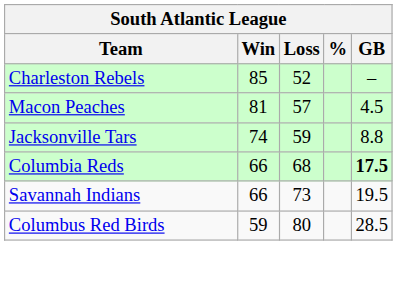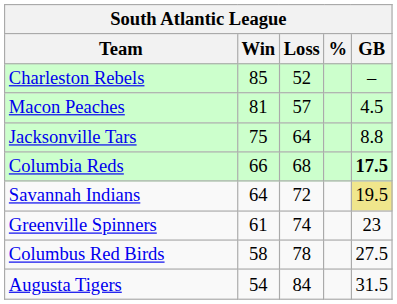Jacksonville Tars | Win: 74 -> 75
Jacksonville Tars | Loss: 59 -> 64
Savannah Indians | Win: 66 -> 64
Savannah Indians | Loss: 73 -> 72
Savannah Indians | GB: no background -> khaki background
+ row: Greenville Spinners | 61 | 74 | 23
Columbus Red Birds | Win: 59 -> 58
Columbus Red Birds | Loss: 80 -> 78
Columbus Red Birds | GB: 28.5 -> 27.5
+ row: Augusta Tigers | 54 | 84 | 31.5
